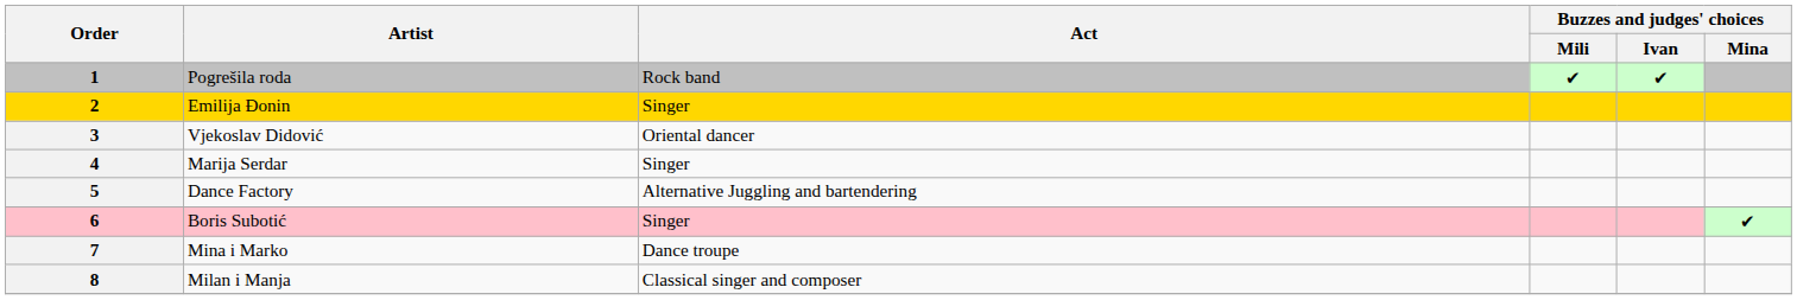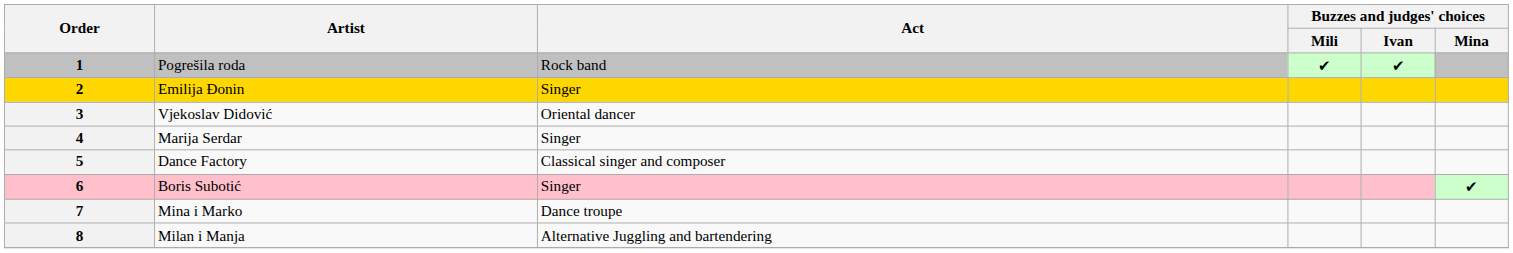5 | Act: Alternative Juggling and bartendering -> Classical singer and composer
8 | Act: Classical singer and composer -> Alternative Juggling and bartendering
